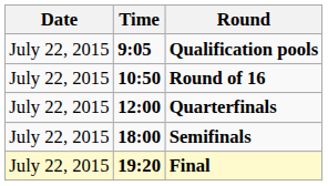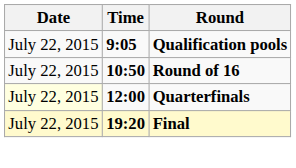Quarterfinals | Date: no background -> lightyellow background
- row: July 22, 2015 | 18:00 | Semifinals
